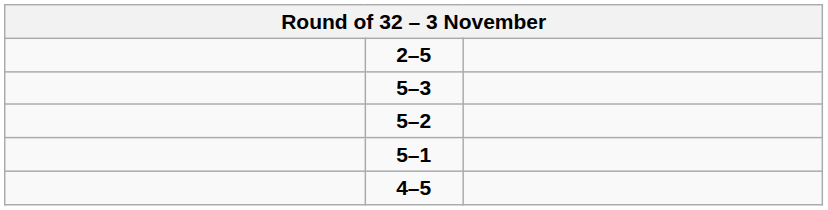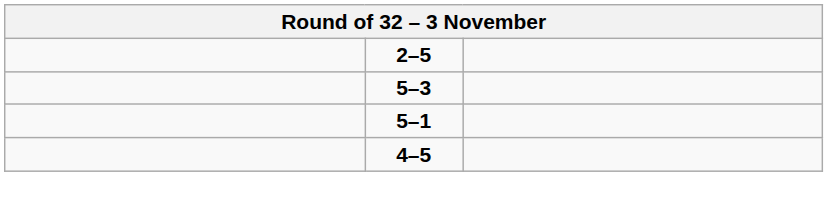- row: 5–2
